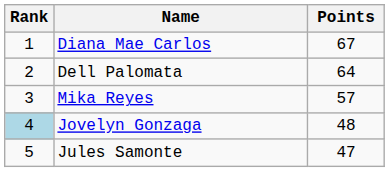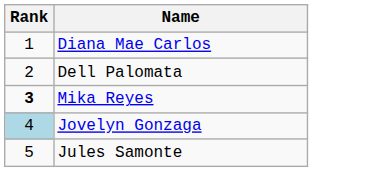- column: Points | 67 | 64 | 57 | 48 | 47
Mika Reyes | Rank: normal -> bold
